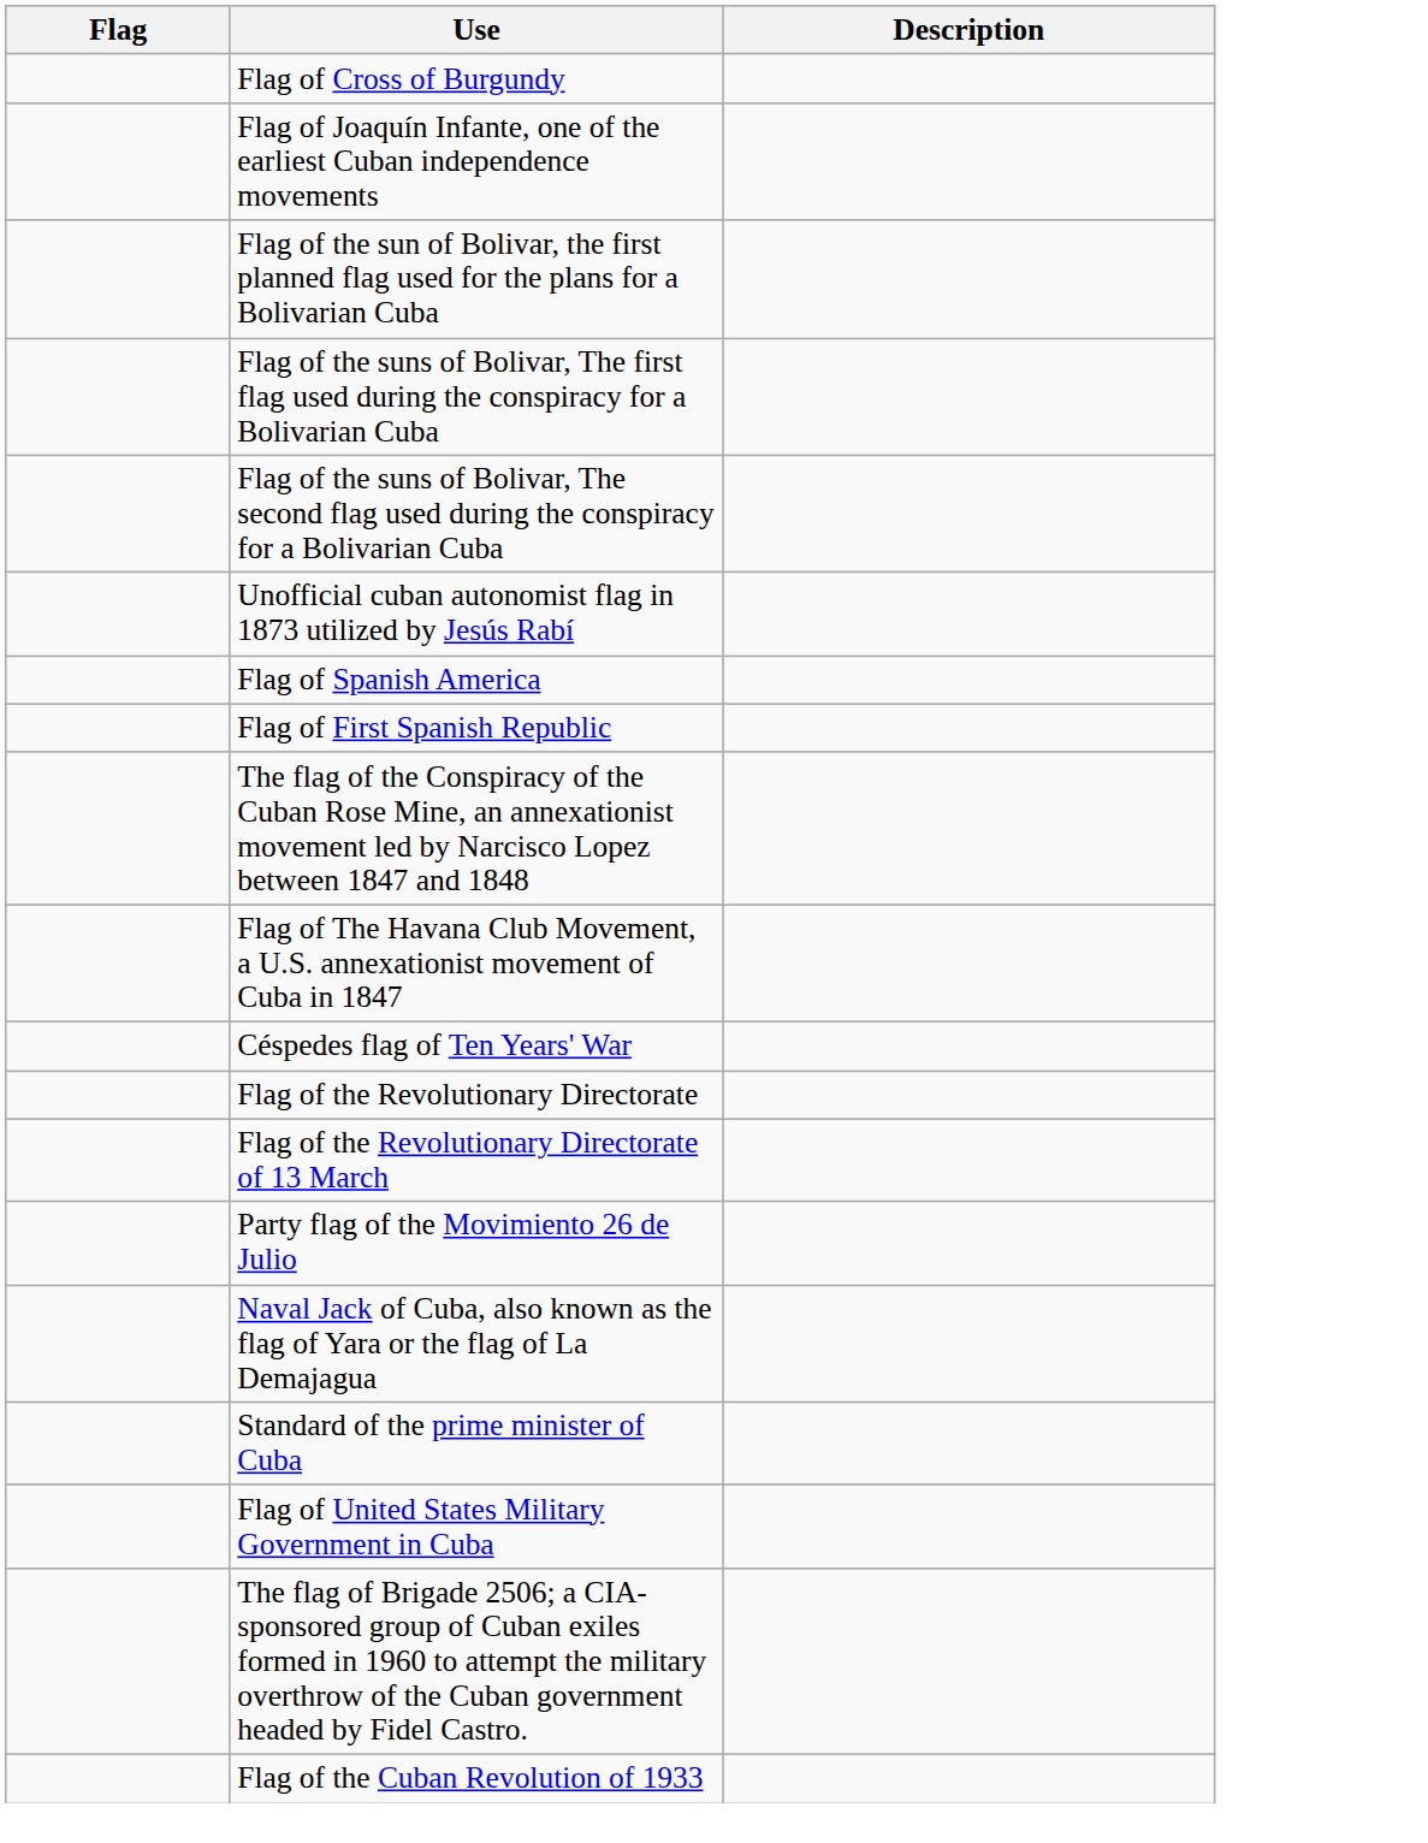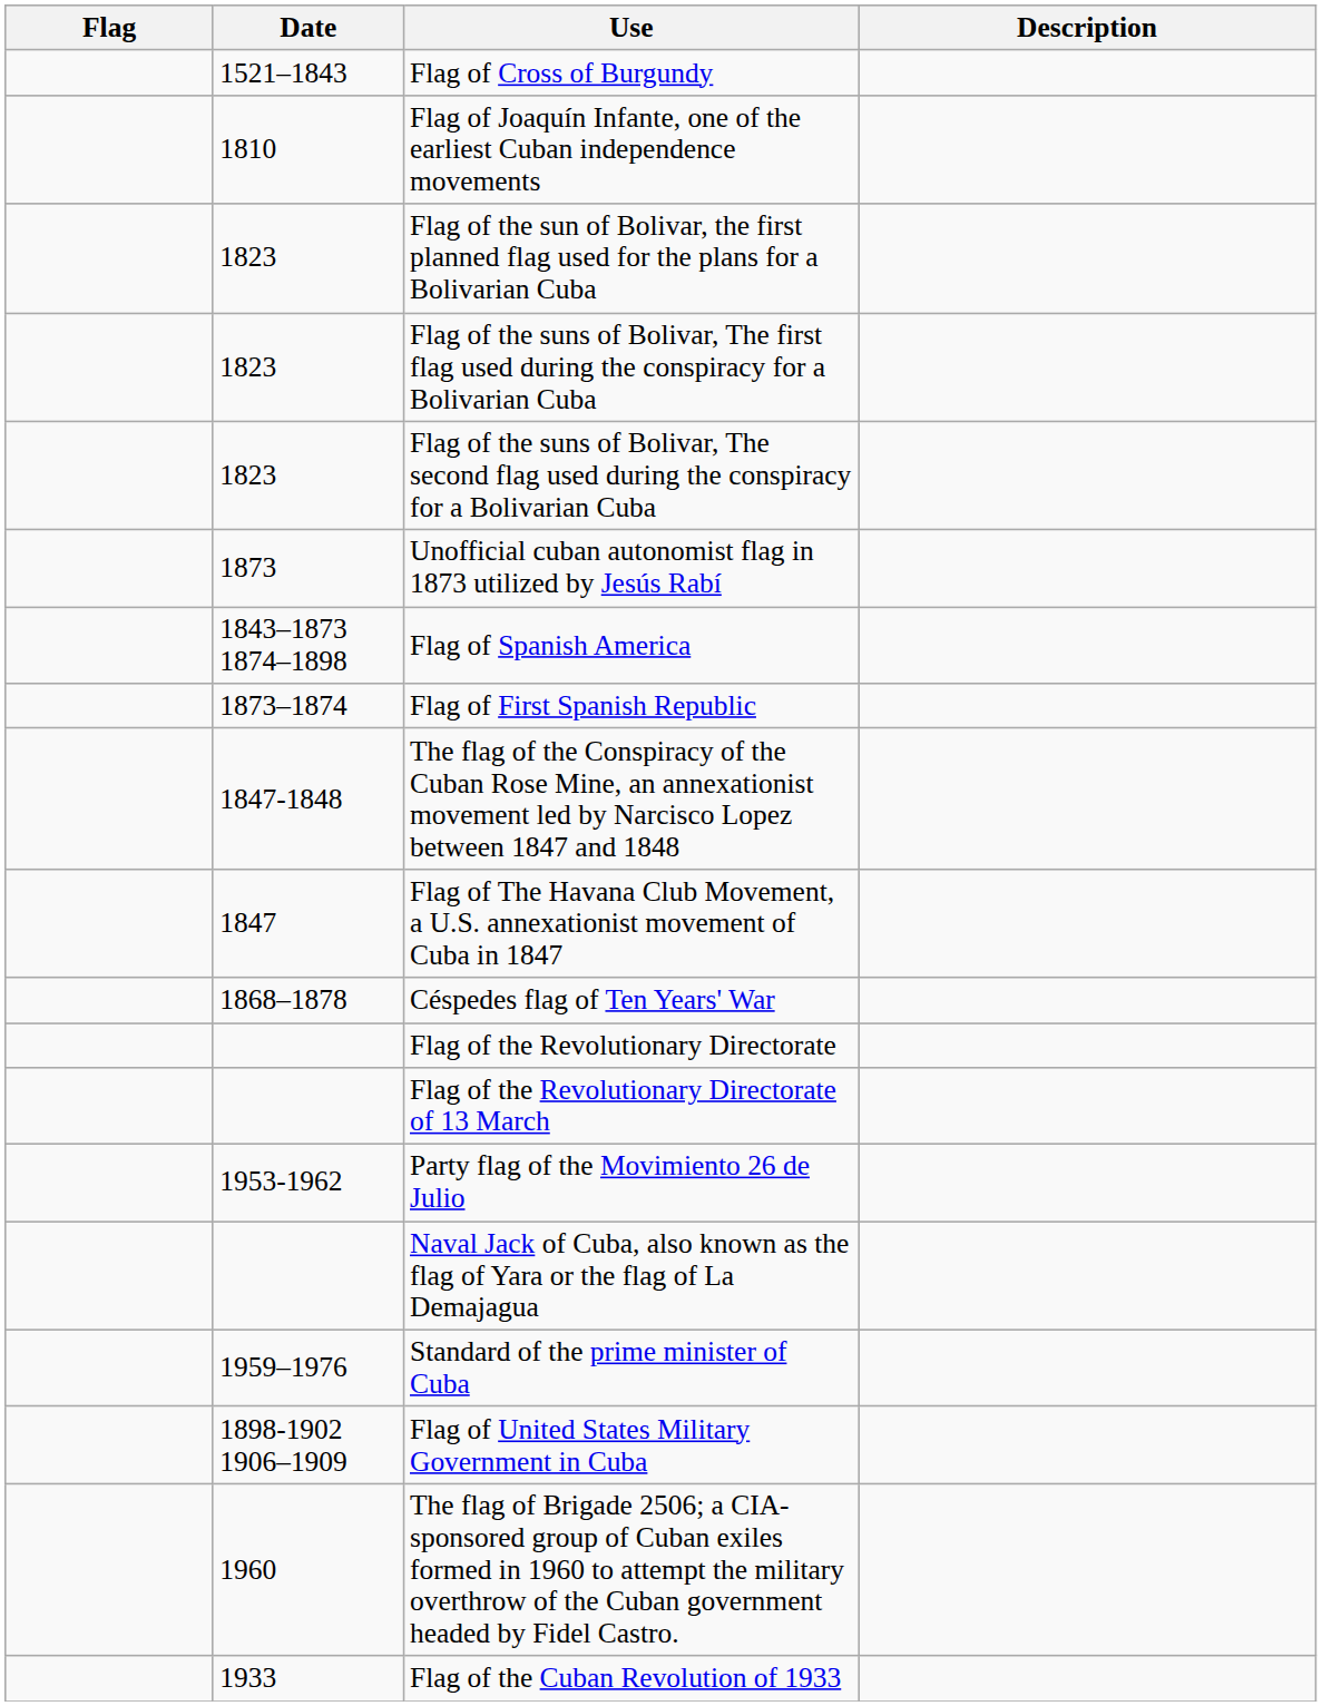+ column: Date | 1521–1843 | 1810 | 1823 | 1823 | 1823 | 1873 | 1843–1873 1874–1898 | 1873–1874 | 1847-1848 | 1847 | 1868–1878 | 1953-1962 | 1959–1976 | 1898-1902 1906–1909 | 1960 | 1933
